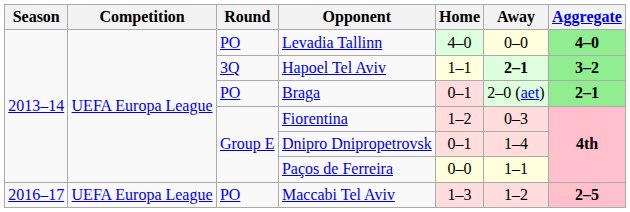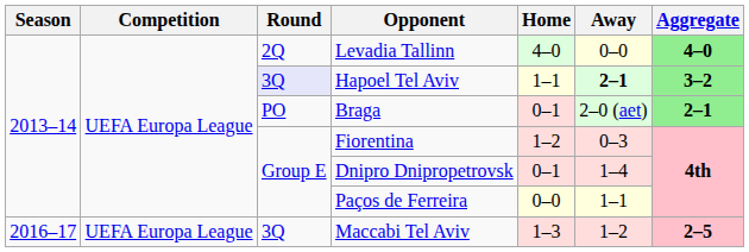Levadia Tallinn | Round: PO -> 2Q
Hapoel Tel Aviv | Round: no background -> lavender background
Maccabi Tel Aviv | Round: PO -> 3Q
